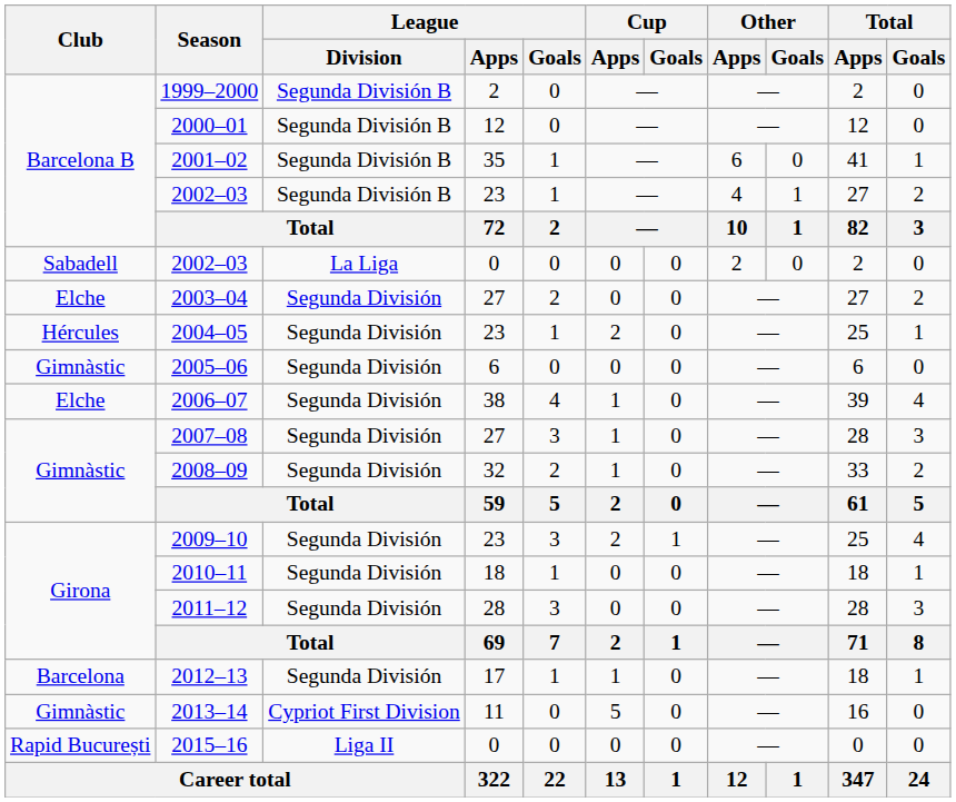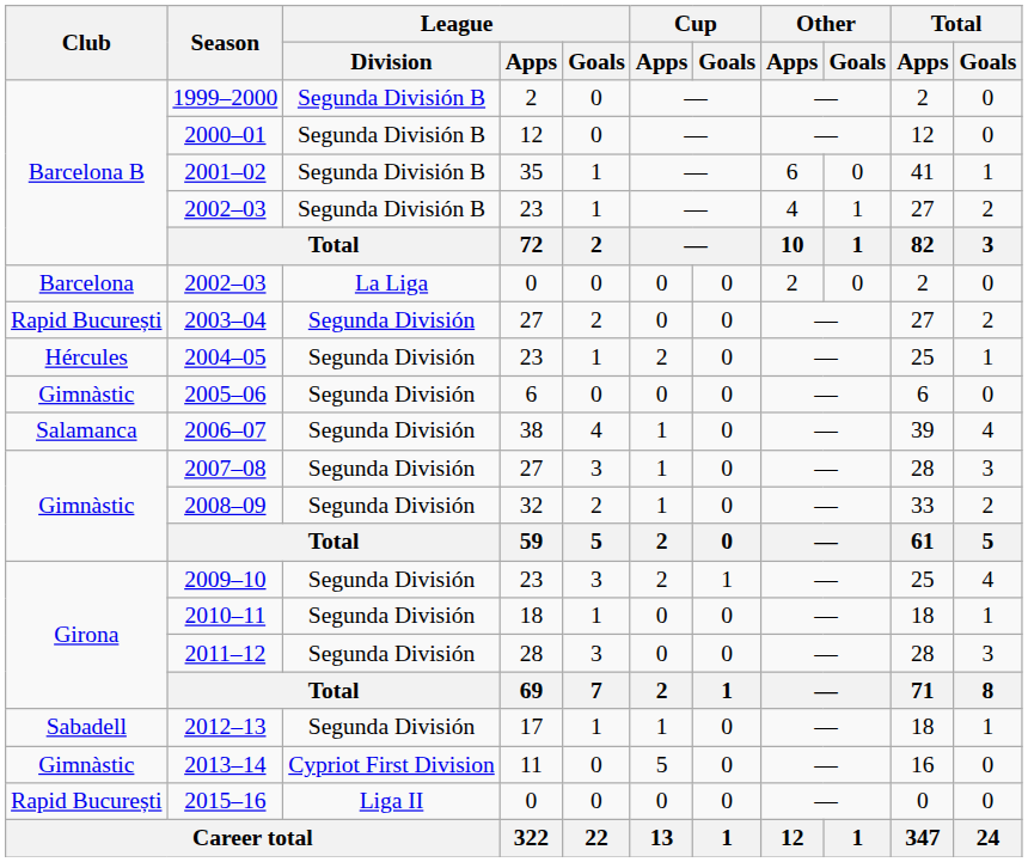2002–03 / 0 | Club: Sabadell -> Barcelona
2003–04 | Club: Elche -> Rapid București
2006–07 | Club: Elche -> Salamanca
2012–13 | Club: Barcelona -> Sabadell
